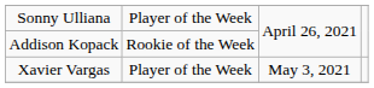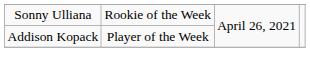Sonny Ulliana | column 2: Player of the Week -> Rookie of the Week
Addison Kopack | column 2: Rookie of the Week -> Player of the Week
- row: Xavier Vargas | Player of the Week | May 3, 2021
